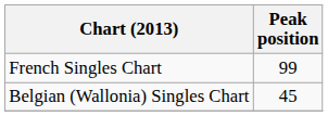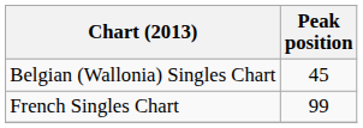rows swapped: Belgian (Wallonia) Singles Chart <-> French Singles Chart
